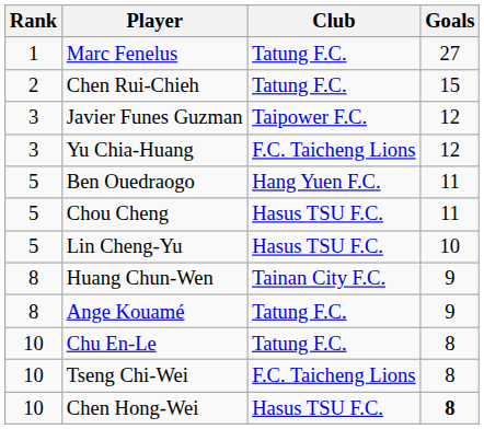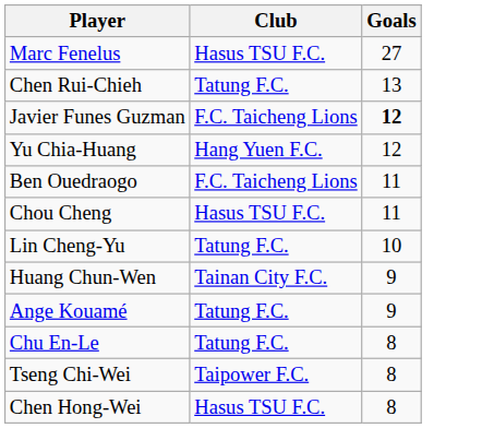- column: Rank | 1 | 2 | 3 | 3 | 5 | 5 | 5 | 8 | 8 | 10 | 10 | 10
Marc Fenelus | Club: Tatung F.C. -> Hasus TSU F.C.
Chen Rui-Chieh | Goals: 15 -> 13
Javier Funes Guzman | Club: Taipower F.C. -> F.C. Taicheng Lions
Javier Funes Guzman | Goals: normal -> bold
Yu Chia-Huang | Club: F.C. Taicheng Lions -> Hang Yuen F.C.
Ben Ouedraogo | Club: Hang Yuen F.C. -> F.C. Taicheng Lions
Lin Cheng-Yu | Club: Hasus TSU F.C. -> Tatung F.C.
Tseng Chi-Wei | Club: F.C. Taicheng Lions -> Taipower F.C.
Chen Hong-Wei | Goals: bold -> normal
